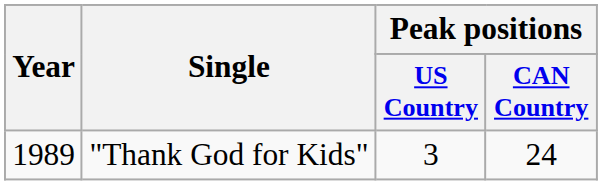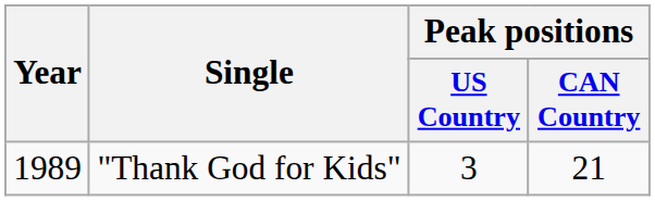"Thank God for Kids" | Peak positions / CAN Country: 24 -> 21
